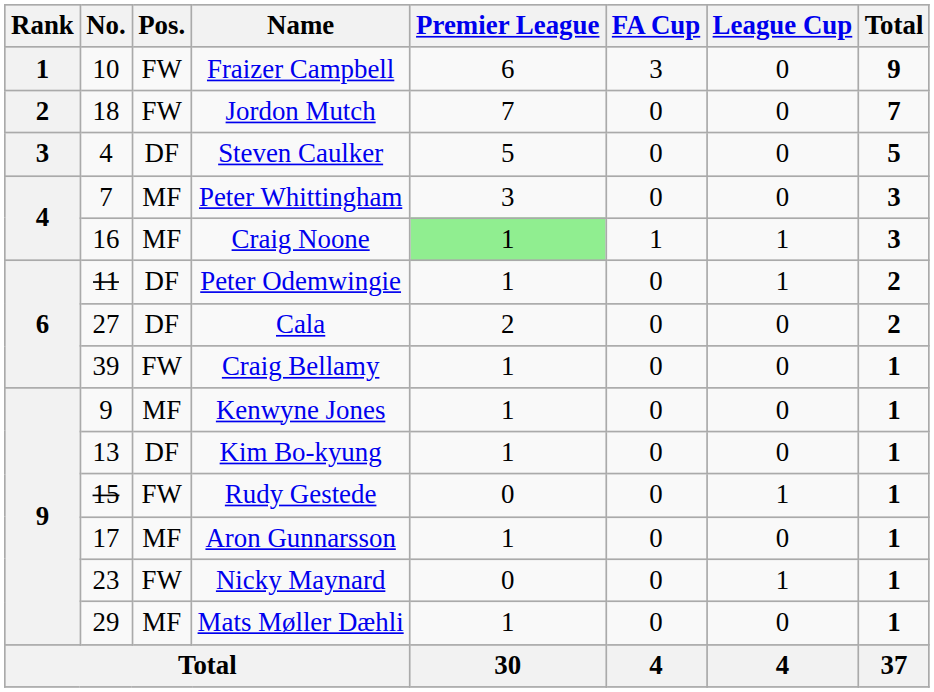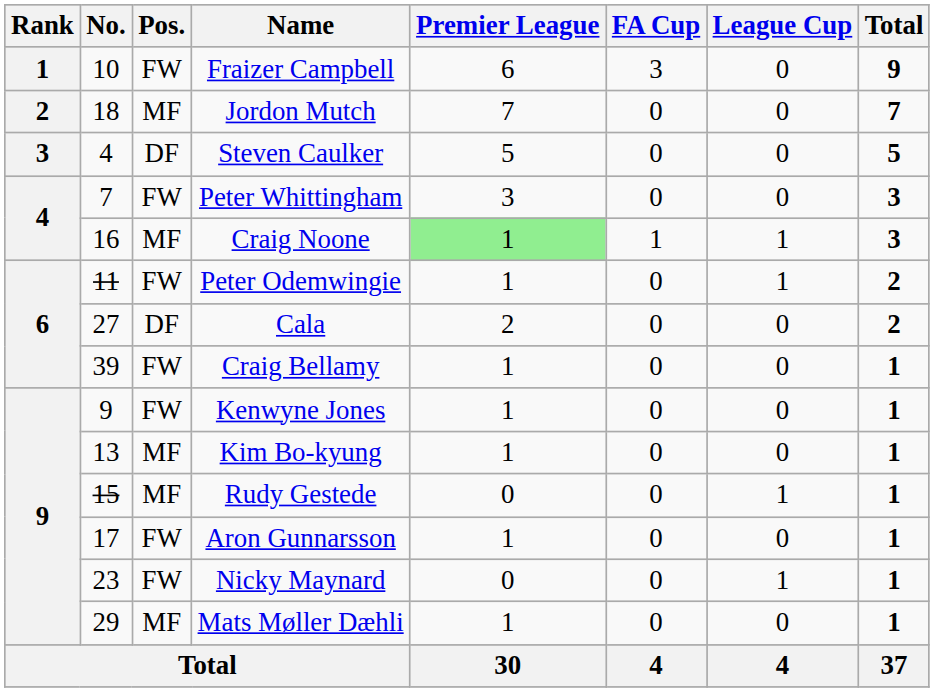Jordon Mutch | Pos.: FW -> MF
Peter Whittingham | Pos.: MF -> FW
Peter Odemwingie | Pos.: DF -> FW
Kenwyne Jones | Pos.: MF -> FW
Kim Bo-kyung | Pos.: DF -> MF
Rudy Gestede | Pos.: FW -> MF
Aron Gunnarsson | Pos.: MF -> FW
